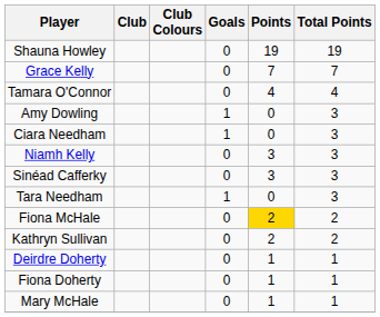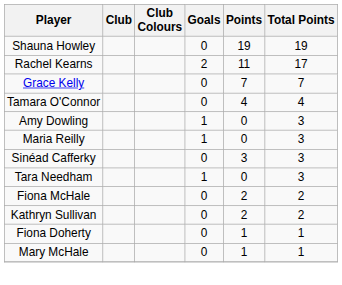+ row: Rachel Kearns | 2 | 11 | 17
- row: Ciara Needham | 1 | 0 | 3
+ row: Maria Reilly | 1 | 0 | 3
- row: Niamh Kelly | 0 | 3 | 3
Fiona McHale | Points: gold background -> no background
- row: Deirdre Doherty | 0 | 1 | 1
